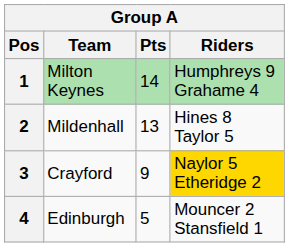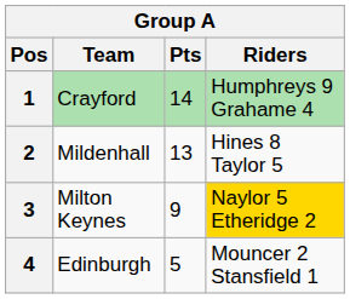1 | Team: Milton Keynes -> Crayford
3 | Team: Crayford -> Milton Keynes
